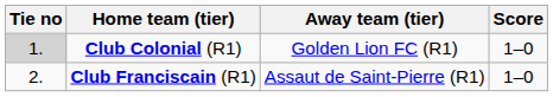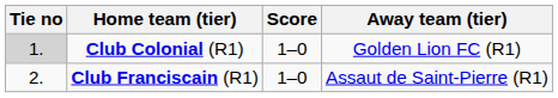columns swapped: Score <-> Away team (tier)
